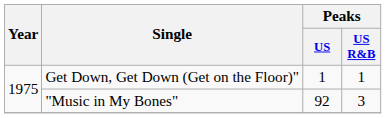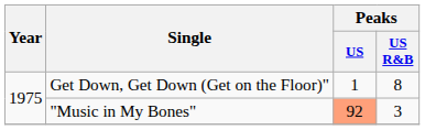Get Down, Get Down (Get on the Floor)" | Peaks / US R&B: 1 -> 8
"Music in My Bones" | Peaks / US: no background -> lightsalmon background
